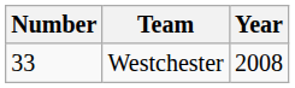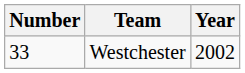Westchester | Year: 2008 -> 2002
